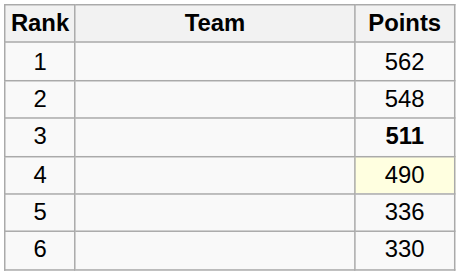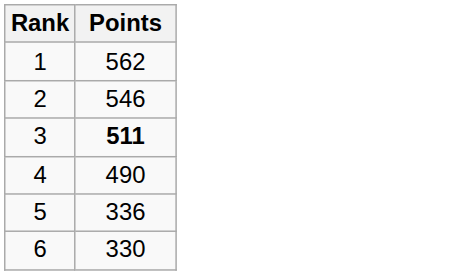- column: Team
2 | Points: 548 -> 546
4 | Points: lightyellow background -> no background
